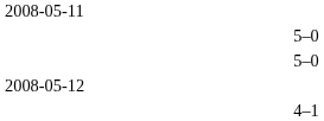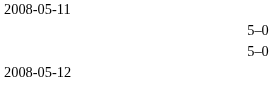- row: 4–1
